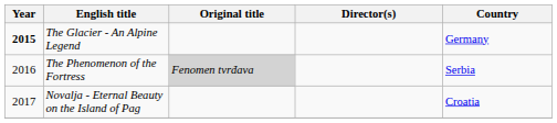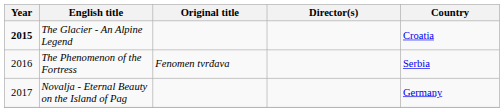The Glacier - An Alpine Legend | Country: Germany -> Croatia
The Phenomenon of the Fortress | Original title: lightgrey background -> no background
Novalja - Eternal Beauty on the Island of Pag | Country: Croatia -> Germany
